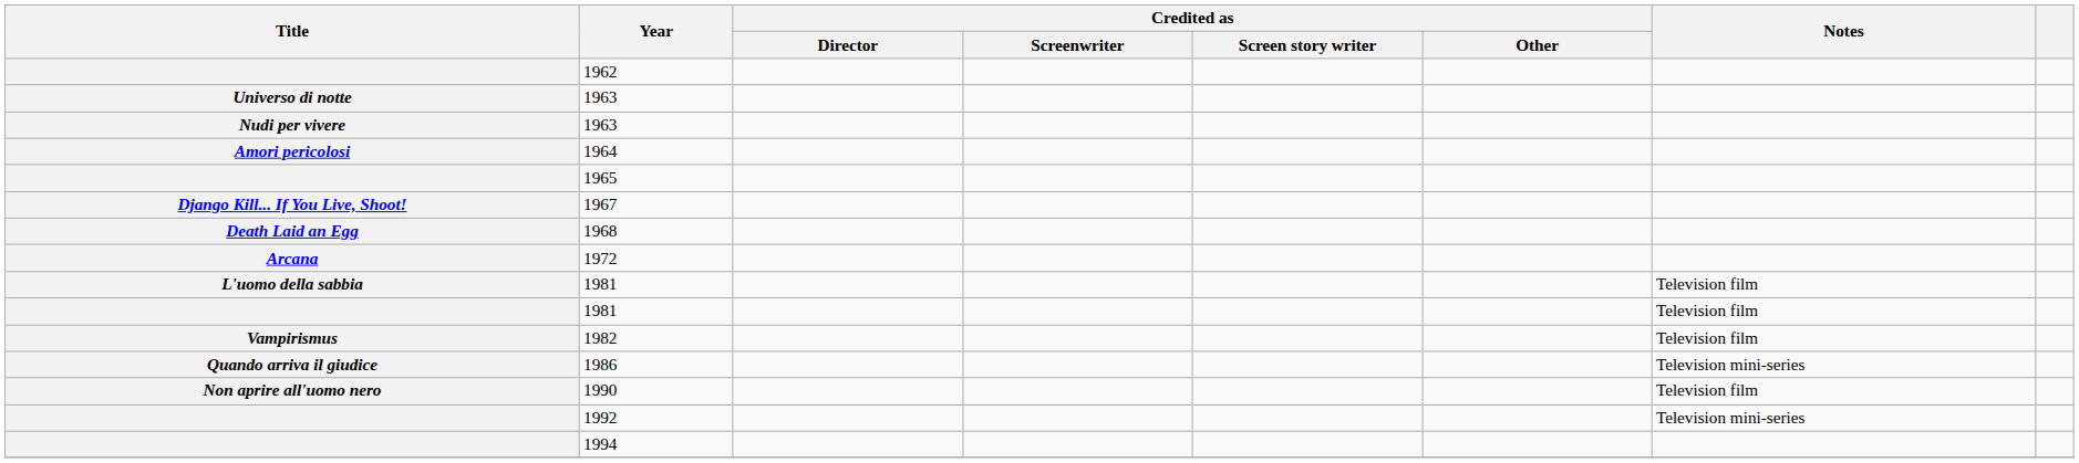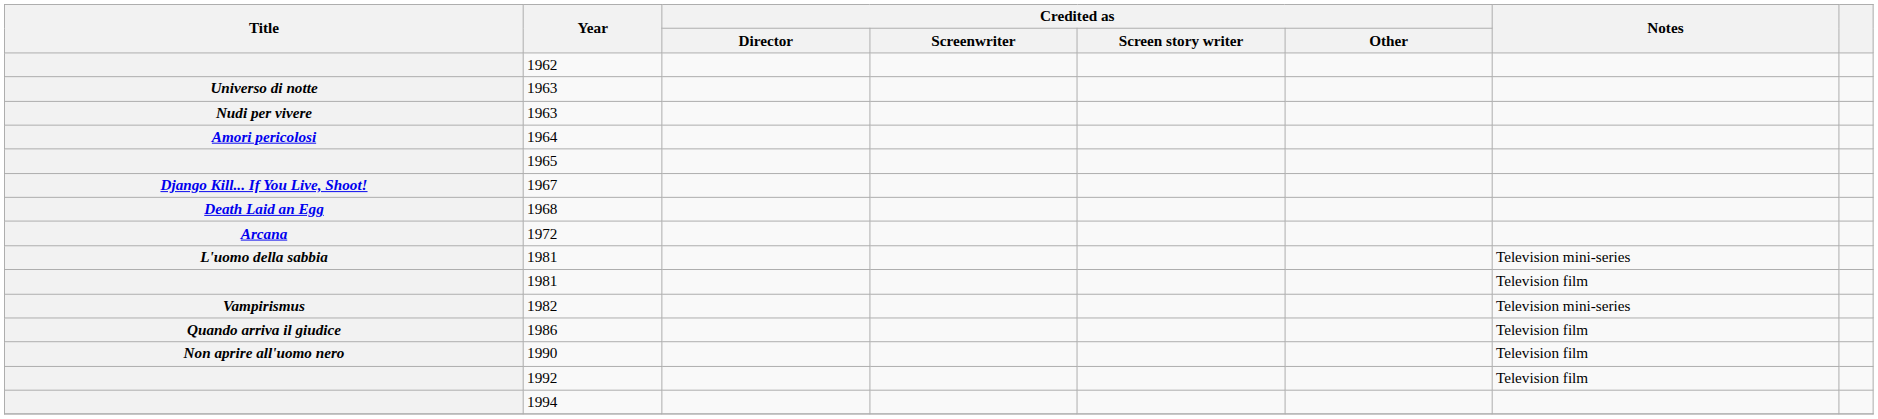L'uomo della sabbia / 1981 | Notes: Television film -> Television mini-series
1982 | Notes: Television film -> Television mini-series
1986 | Notes: Television mini-series -> Television film
1992 | Notes: Television mini-series -> Television film
